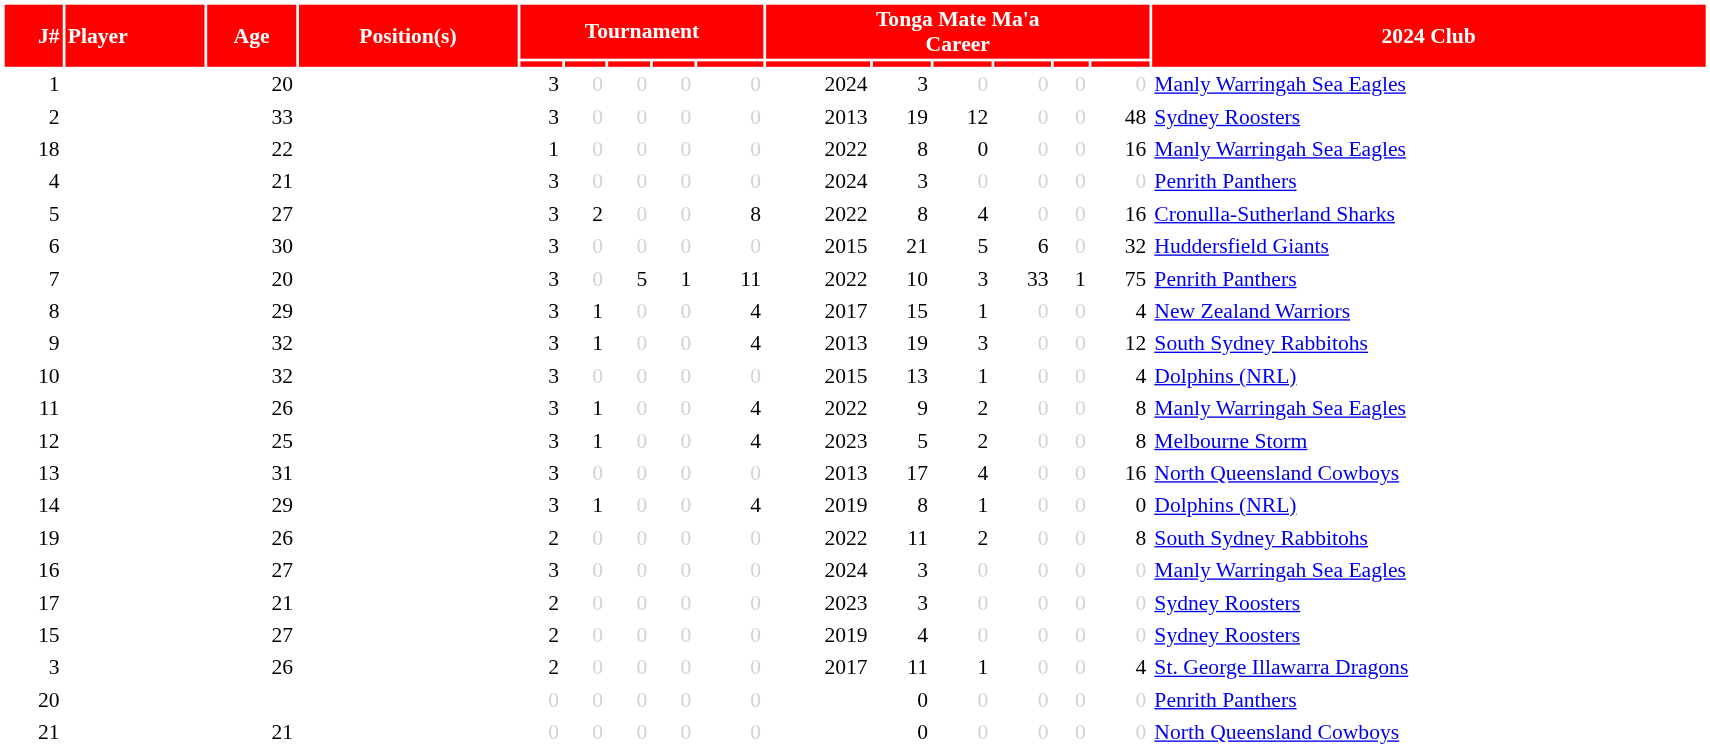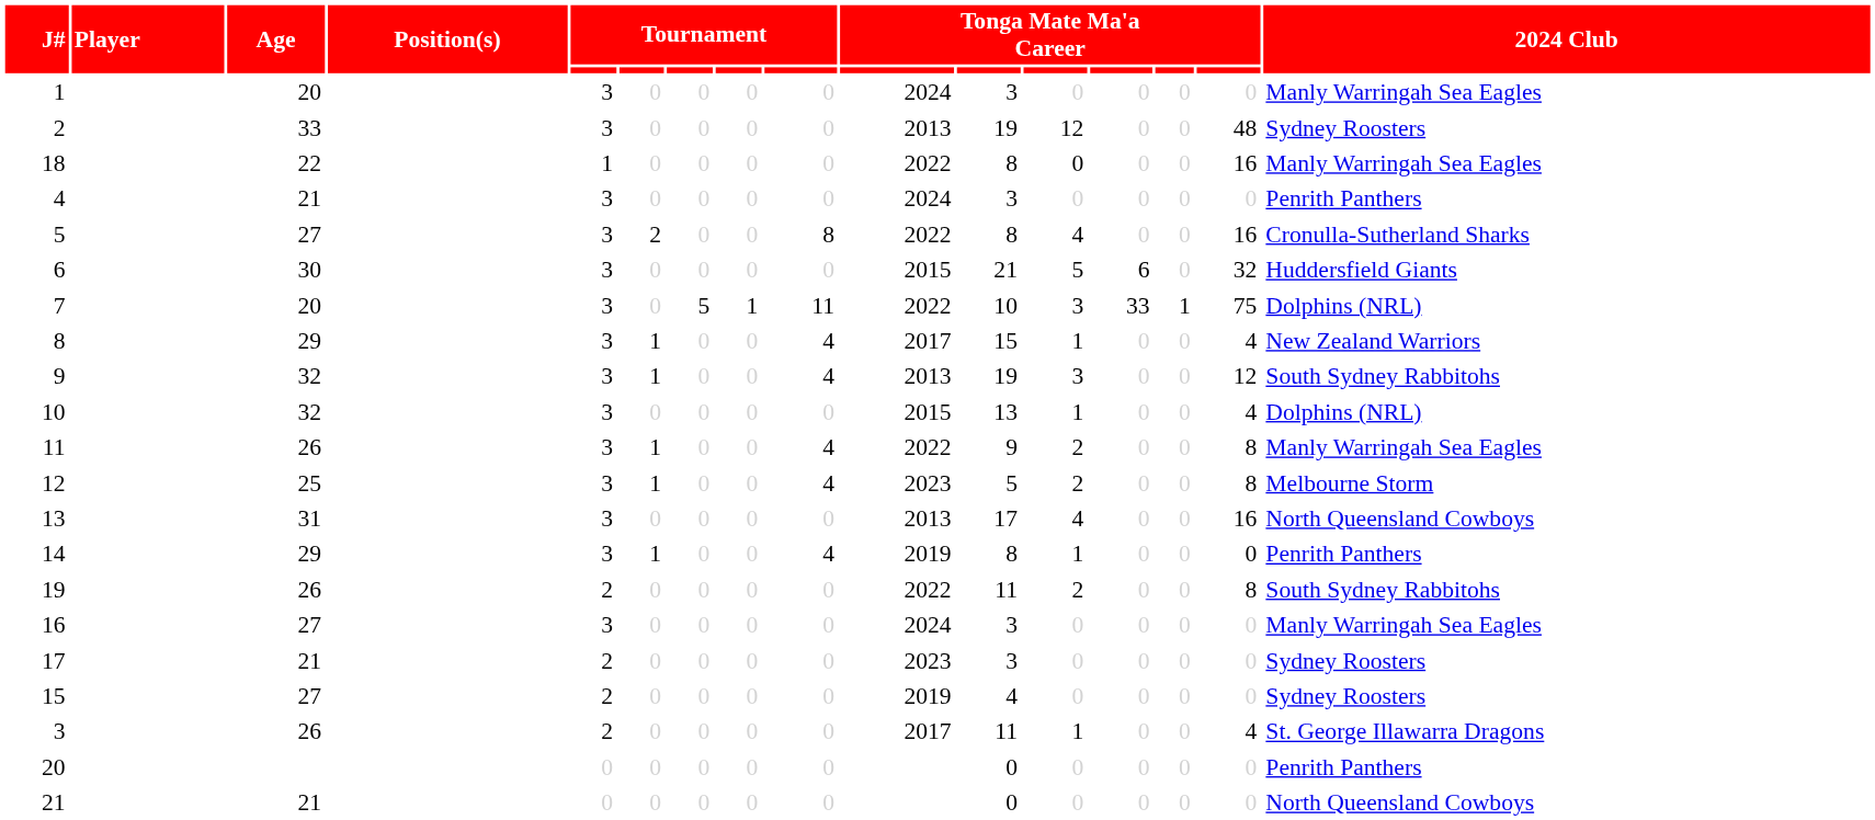7 | 2024 Club: Penrith Panthers -> Dolphins (NRL)
14 | 2024 Club: Dolphins (NRL) -> Penrith Panthers
